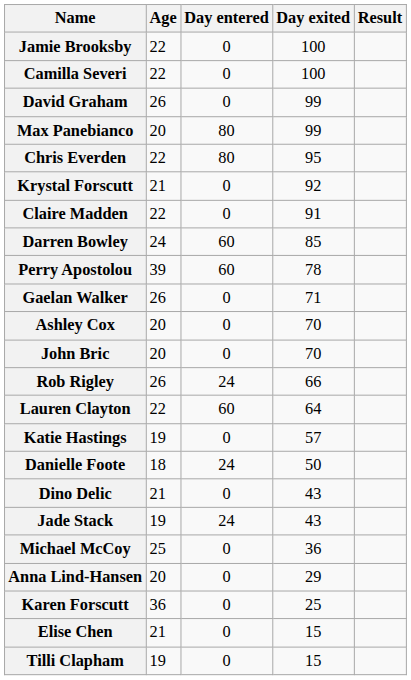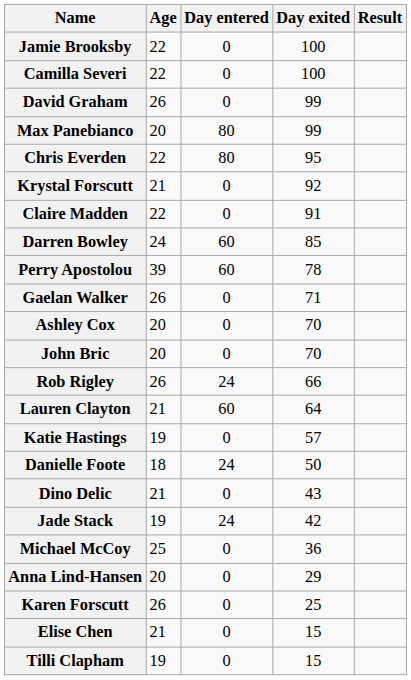Lauren Clayton | Age: 22 -> 21
Jade Stack | Day exited: 43 -> 42
Karen Forscutt | Age: 36 -> 26
